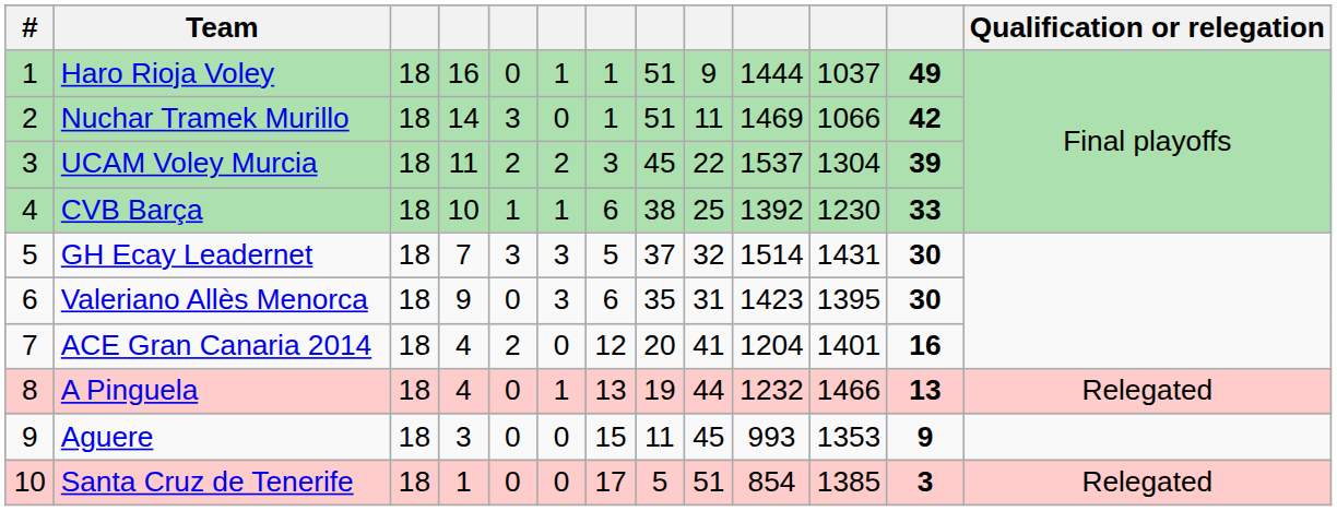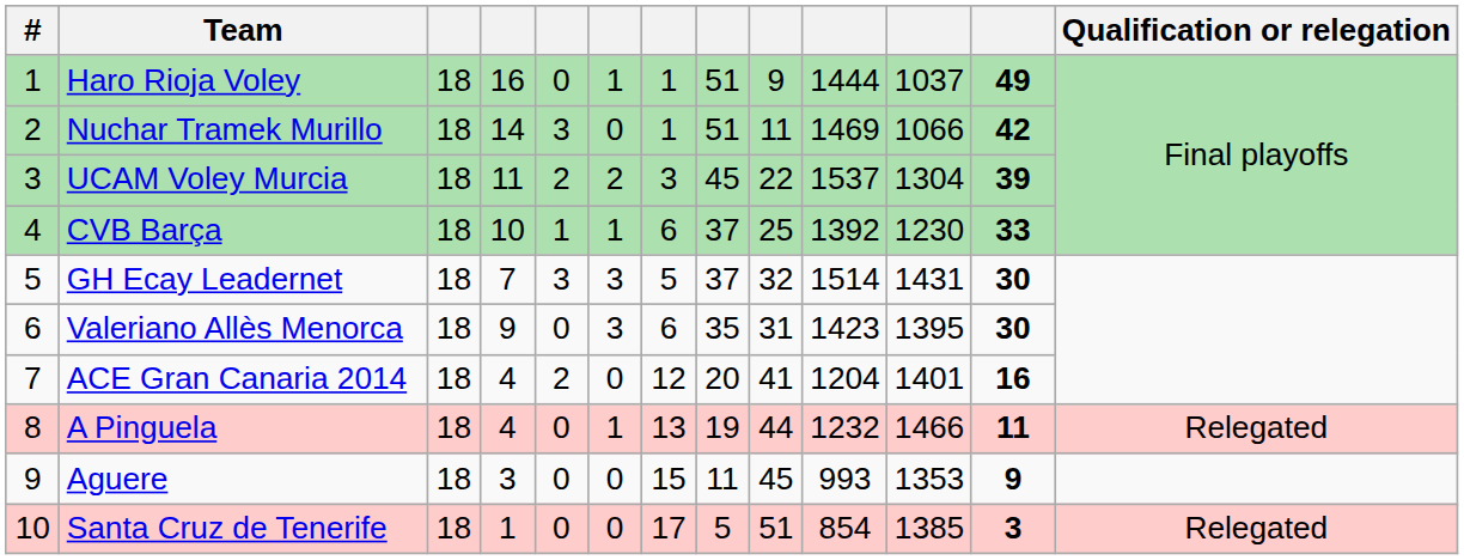CVB Barça | column 8: 38 -> 37
A Pinguela | column 12: 13 -> 11
